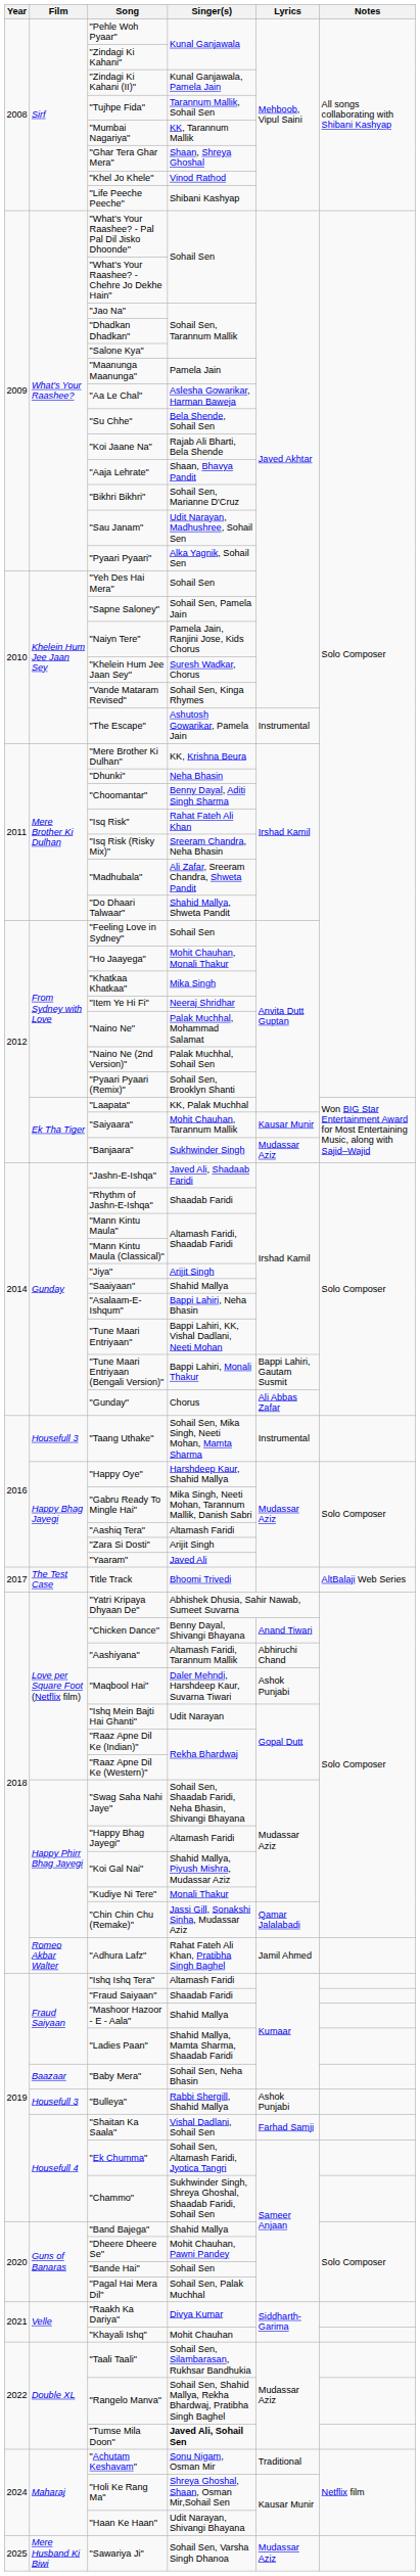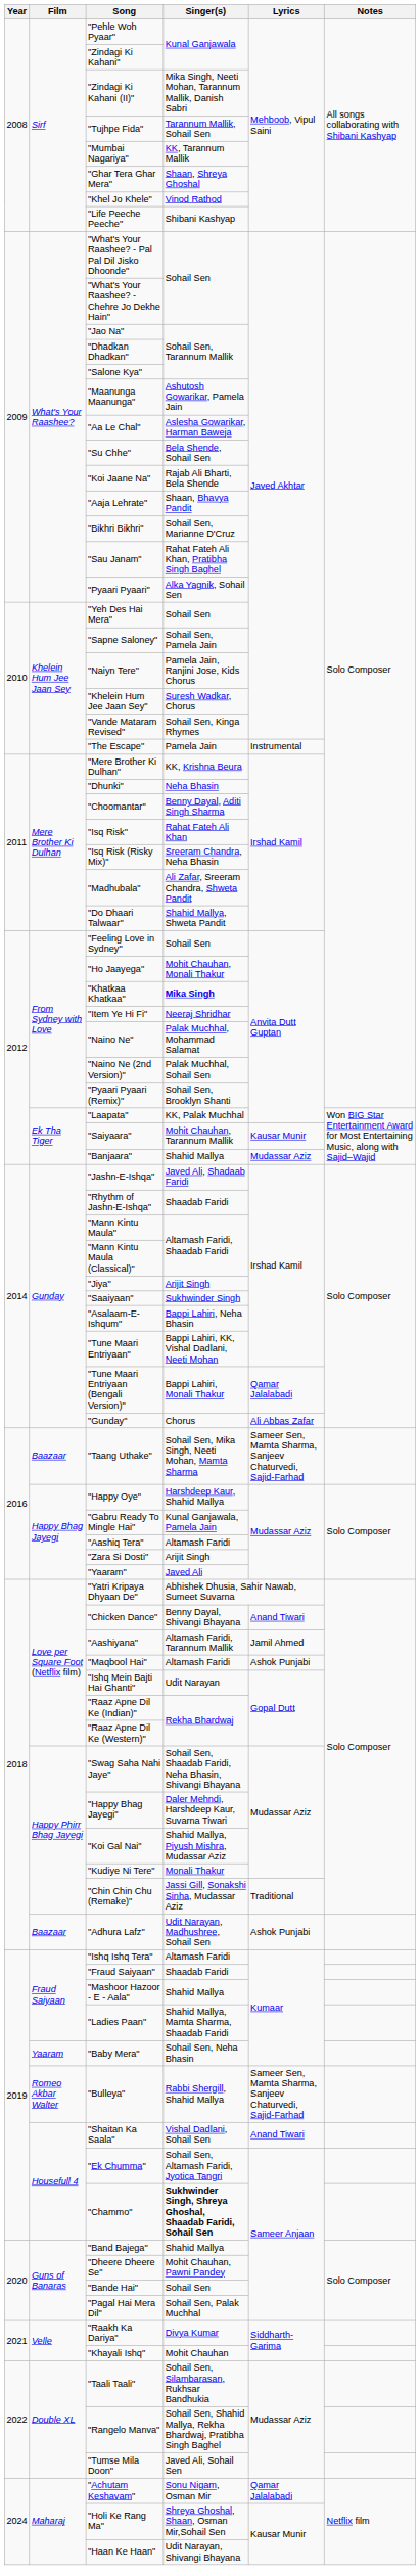"Zindagi Ki Kahani (II)" | Singer(s): Kunal Ganjawala, Pamela Jain -> Mika Singh, Neeti Mohan, Tarannum Mallik, Danish Sabri
"Maanunga Maanunga" | Singer(s): Pamela Jain -> Ashutosh Gowarikar, Pamela Jain
"Sau Janam" | Singer(s): Udit Narayan, Madhushree, Sohail Sen -> Rahat Fateh Ali Khan, Pratibha Singh Baghel
"The Escape" | Singer(s): Ashutosh Gowarikar, Pamela Jain -> Pamela Jain
"Khatkaa Khatkaa" | Singer(s): normal -> bold
"Banjaara" | Singer(s): Sukhwinder Singh -> Shahid Mallya
"Saaiyaan" | Singer(s): Shahid Mallya -> Sukhwinder Singh
"Tune Maari Entriyaan (Bengali Version)" | Lyrics: Bappi Lahiri, Gautam Susmit -> Qamar Jalalabadi
"Taang Uthake" | Film: Housefull 3 -> Baazaar
"Taang Uthake" | Lyrics: Instrumental -> Sameer Sen, Mamta Sharma, Sanjeev Chaturvedi, Sajid-Farhad
"Gabru Ready To Mingle Hai" | Singer(s): Mika Singh, Neeti Mohan, Tarannum Mallik, Danish Sabri -> Kunal Ganjawala, Pamela Jain
- row: 2017 | The Test Case | Title Track | Bhoomi Trivedi | AltBalaji Web Series
"Aashiyana" | Lyrics: Abhiruchi Chand -> Jamil Ahmed
"Maqbool Hai" | Singer(s): Daler Mehndi, Harshdeep Kaur, Suvarna Tiwari -> Altamash Faridi
"Happy Bhag Jayegi" | Singer(s): Altamash Faridi -> Daler Mehndi, Harshdeep Kaur, Suvarna Tiwari
"Chin Chin Chu (Remake)" | Lyrics: Qamar Jalalabadi -> Traditional
"Adhura Lafz" | Film: Romeo Akbar Walter -> Baazaar
"Adhura Lafz" | Singer(s): Rahat Fateh Ali Khan, Pratibha Singh Baghel -> Udit Narayan, Madhushree, Sohail Sen
"Adhura Lafz" | Lyrics: Jamil Ahmed -> Ashok Punjabi
"Baby Mera" | Film: Baazaar -> Yaaram
"Bulleya" | Film: Housefull 3 -> Romeo Akbar Walter
"Bulleya" | Lyrics: Ashok Punjabi -> Sameer Sen, Mamta Sharma, Sanjeev Chaturvedi, Sajid-Farhad
"Shaitan Ka Saala" | Lyrics: Farhad Samji -> Anand Tiwari
"Chammo" | Singer(s): normal -> bold
"Tumse Mila Doon" | Singer(s): bold -> normal
"Achutam Keshavam" | Lyrics: Traditional -> Qamar Jalalabadi
- row: 2025 | Mere Husband Ki Biwi | "Sawariya Ji" | Sohail Sen, Varsha Singh Dhanoa | Mudassar Aziz
